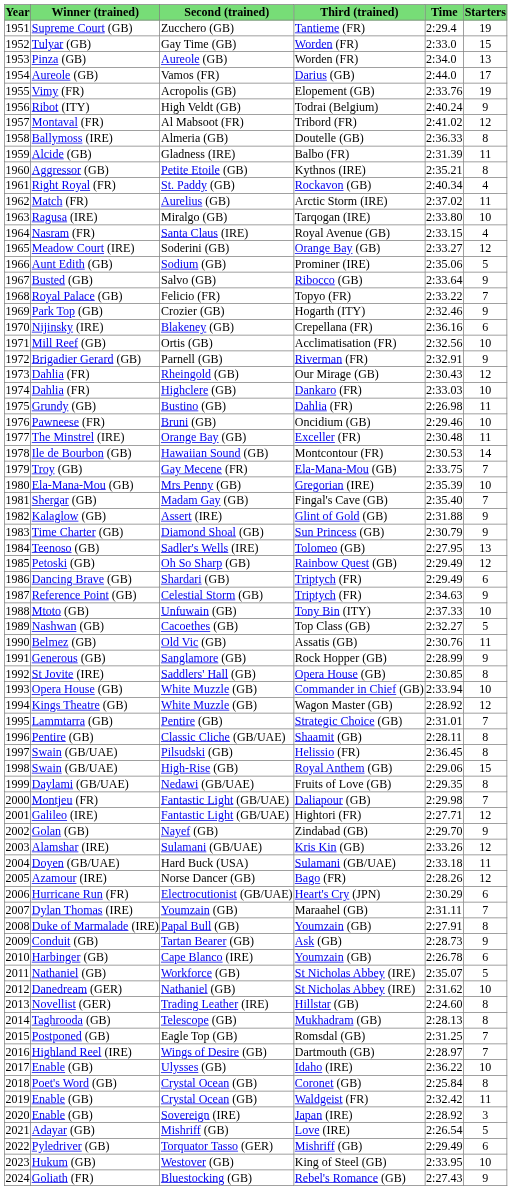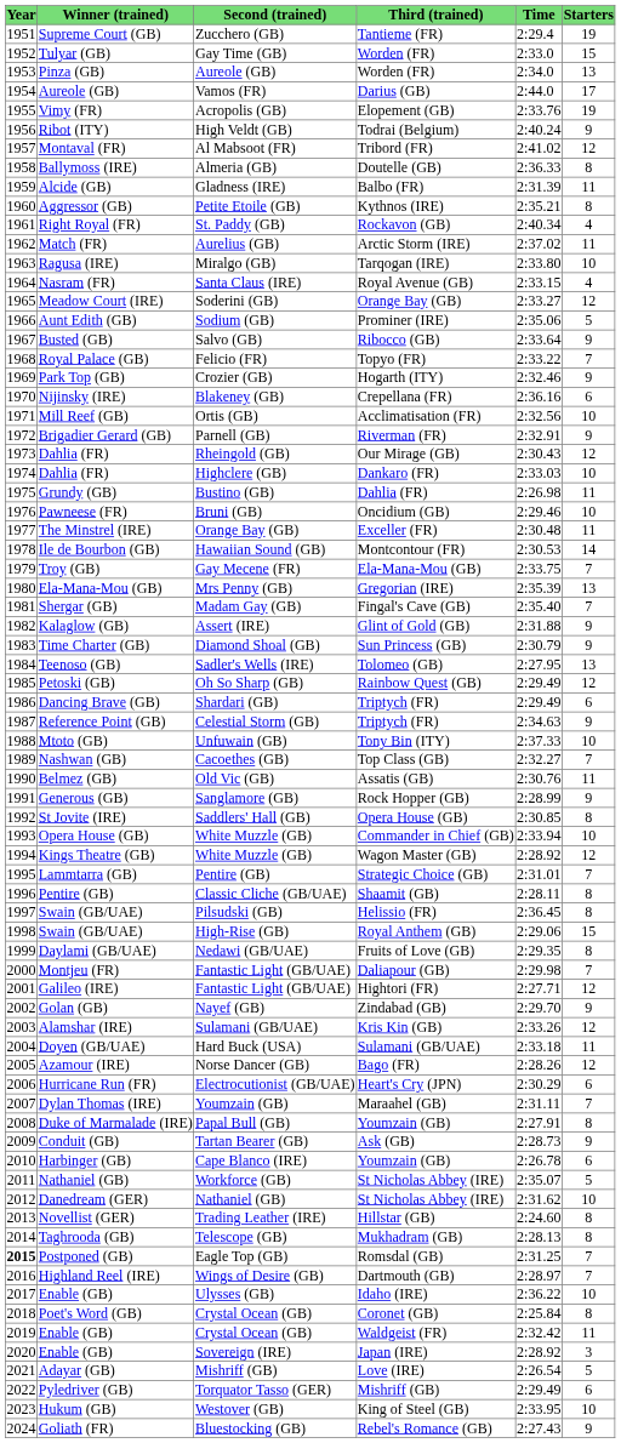Mrs Penny (GB) | Starters: 10 -> 13
Cacoethes (GB) | Starters: 5 -> 7
Eagle Top (GB) | Year: normal -> bold
